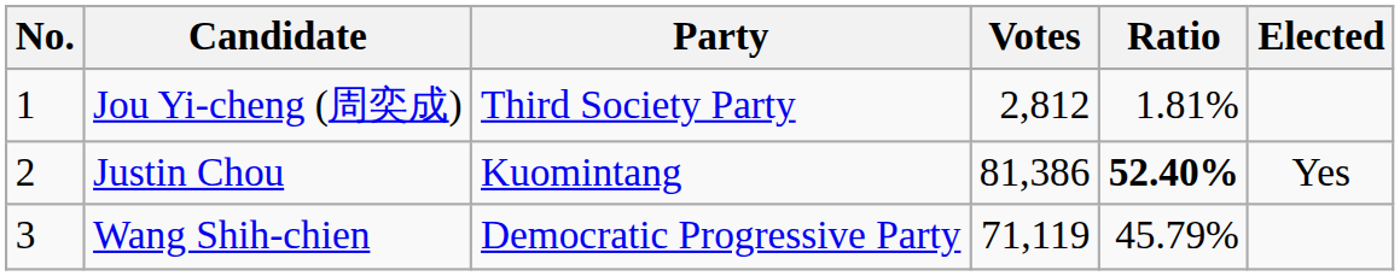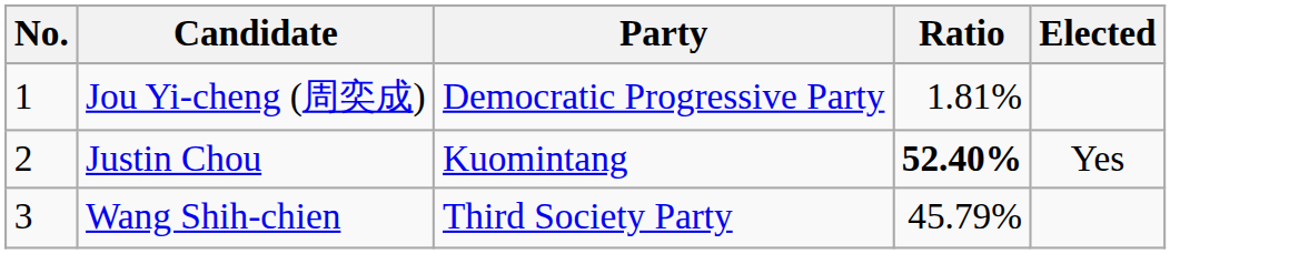- column: Votes | 2,812 | 81,386 | 71,119
Jou Yi-cheng (周奕成) | Party: Third Society Party -> Democratic Progressive Party
Wang Shih-chien | Party: Democratic Progressive Party -> Third Society Party
